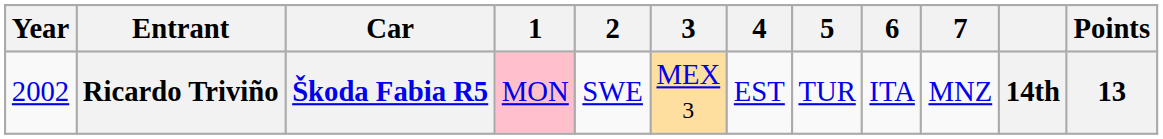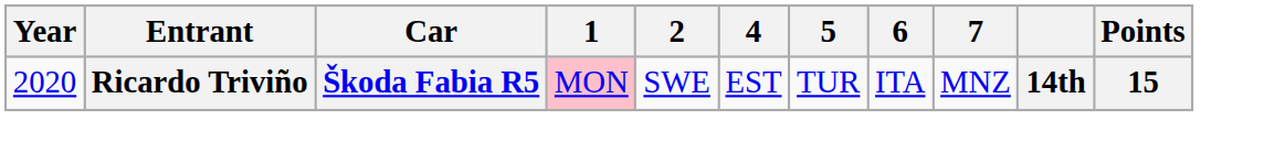- column: 3 | MEX 3
Ricardo Triviño | Year: 2002 -> 2020
Ricardo Triviño | Points: 13 -> 15
